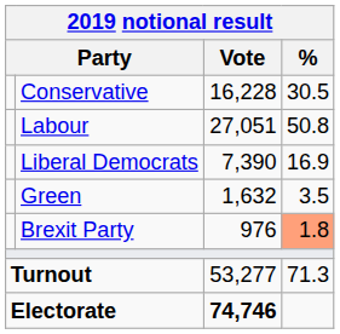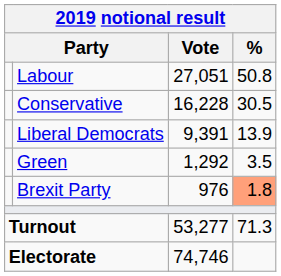rows swapped: Labour <-> Conservative
Liberal Democrats | Vote: 7,390 -> 9,391
Liberal Democrats | %: 16.9 -> 13.9
Green | Vote: 1,632 -> 1,292
Electorate | Vote: bold -> normal
